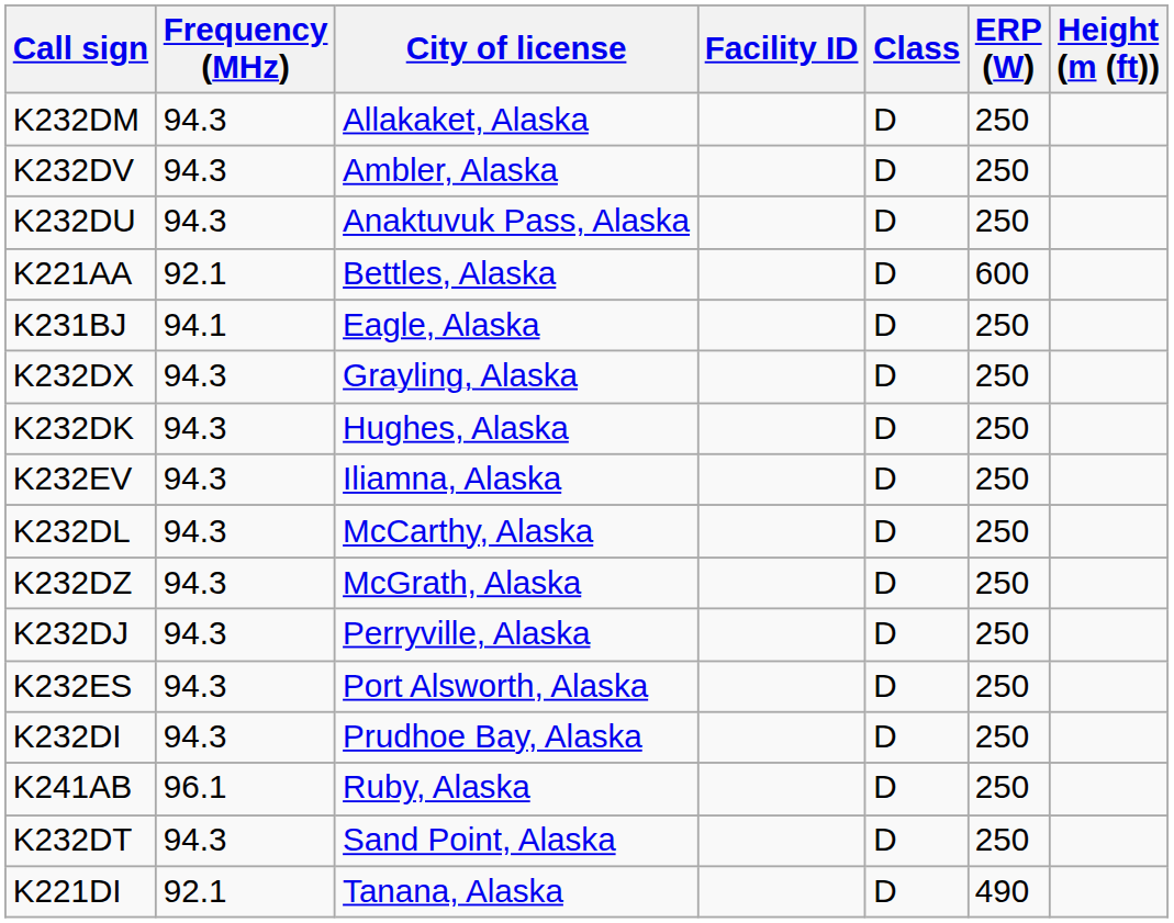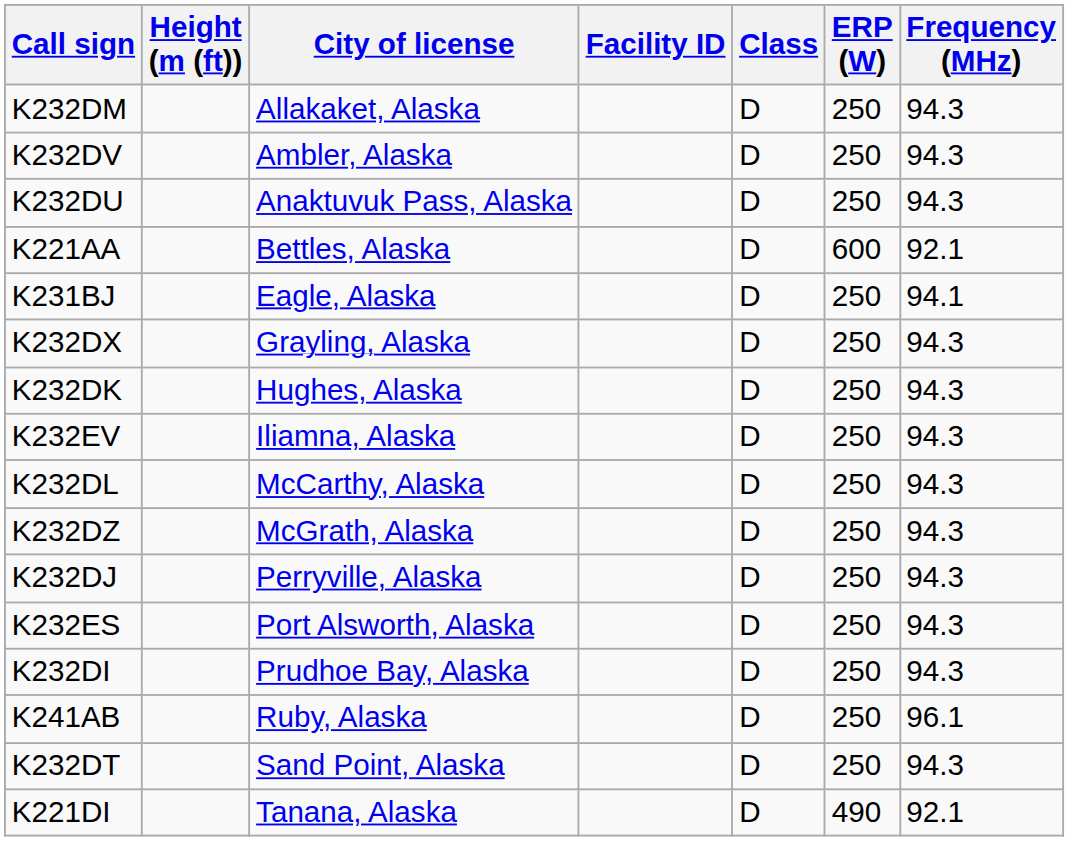columns swapped: Frequency (MHz) <-> Height (m (ft))
